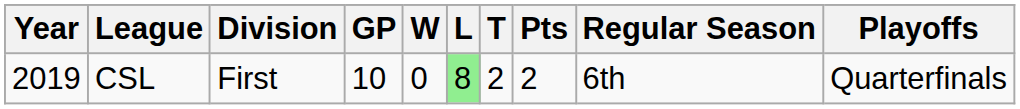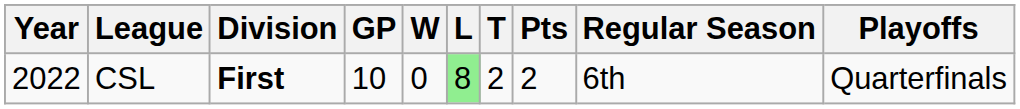CSL | Year: 2019 -> 2022
CSL | Division: normal -> bold
